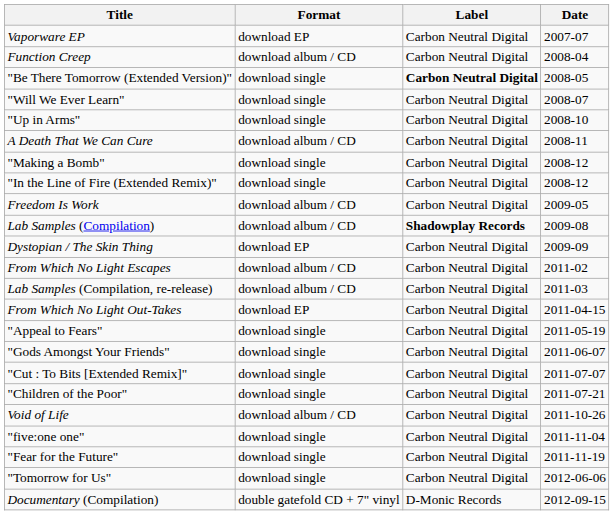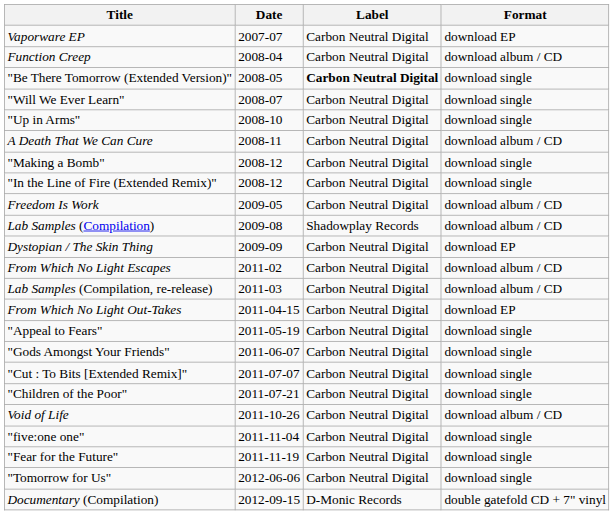columns swapped: Format <-> Date
Lab Samples (Compilation) | Label: bold -> normal
